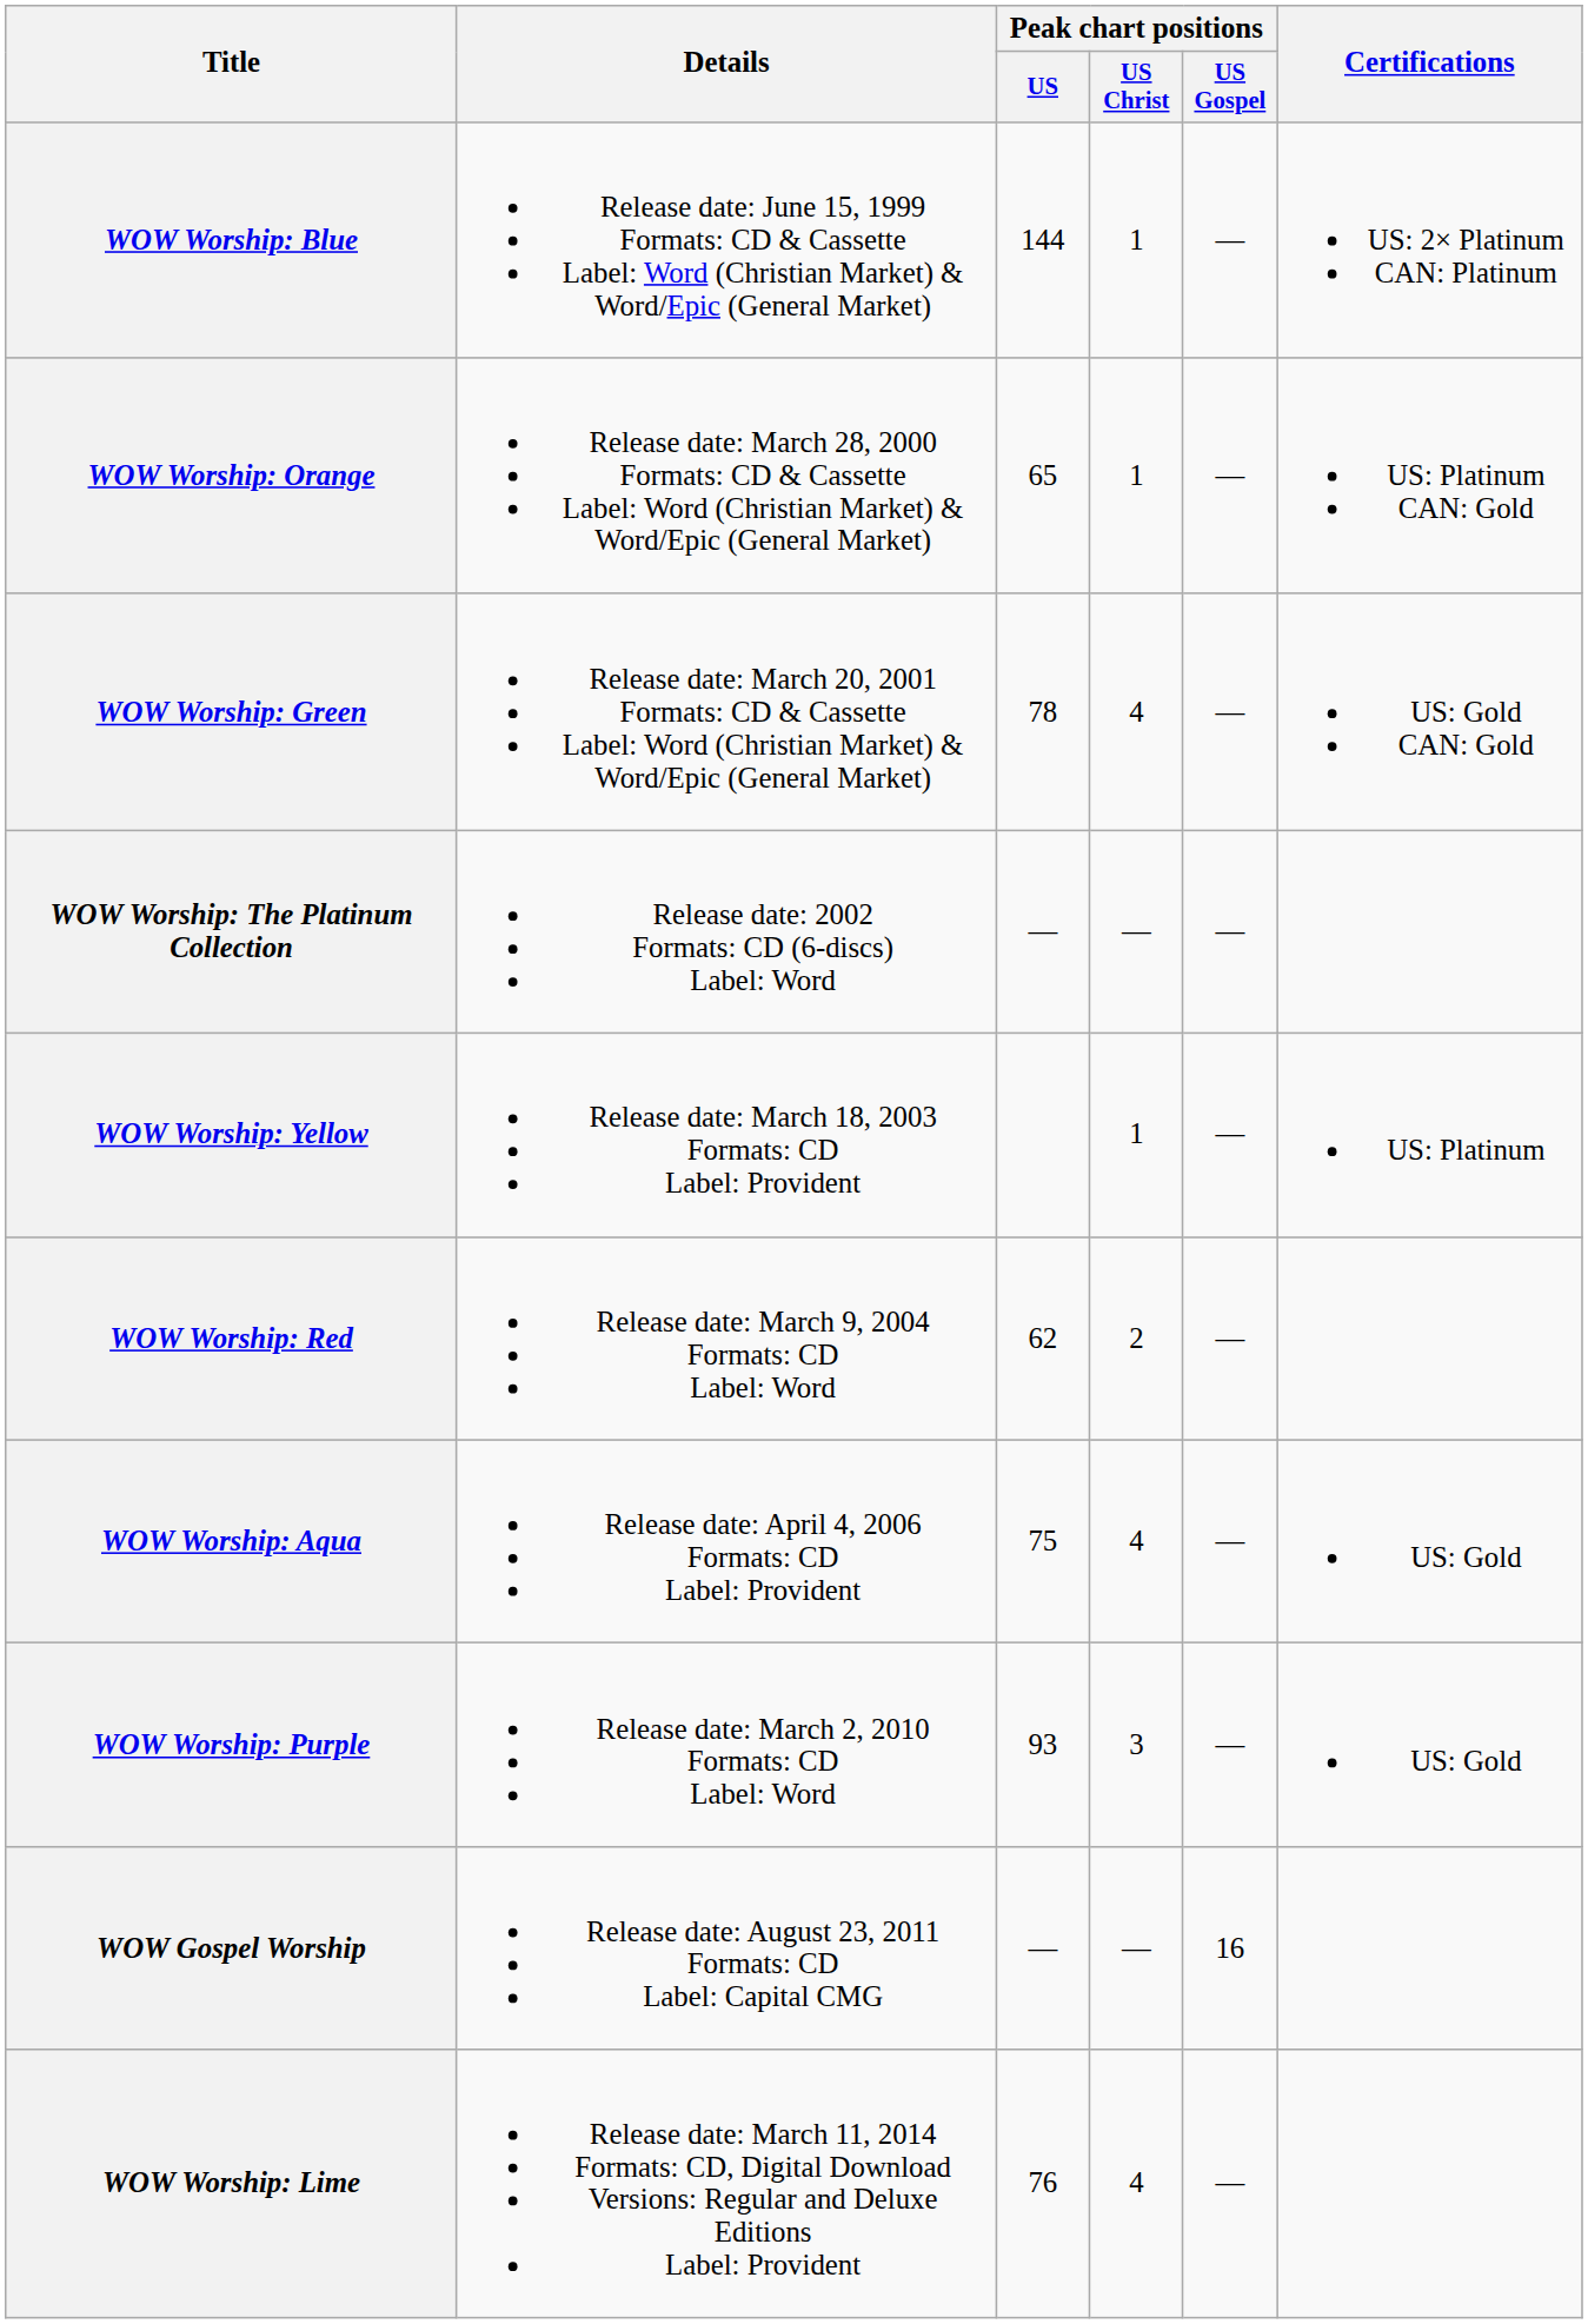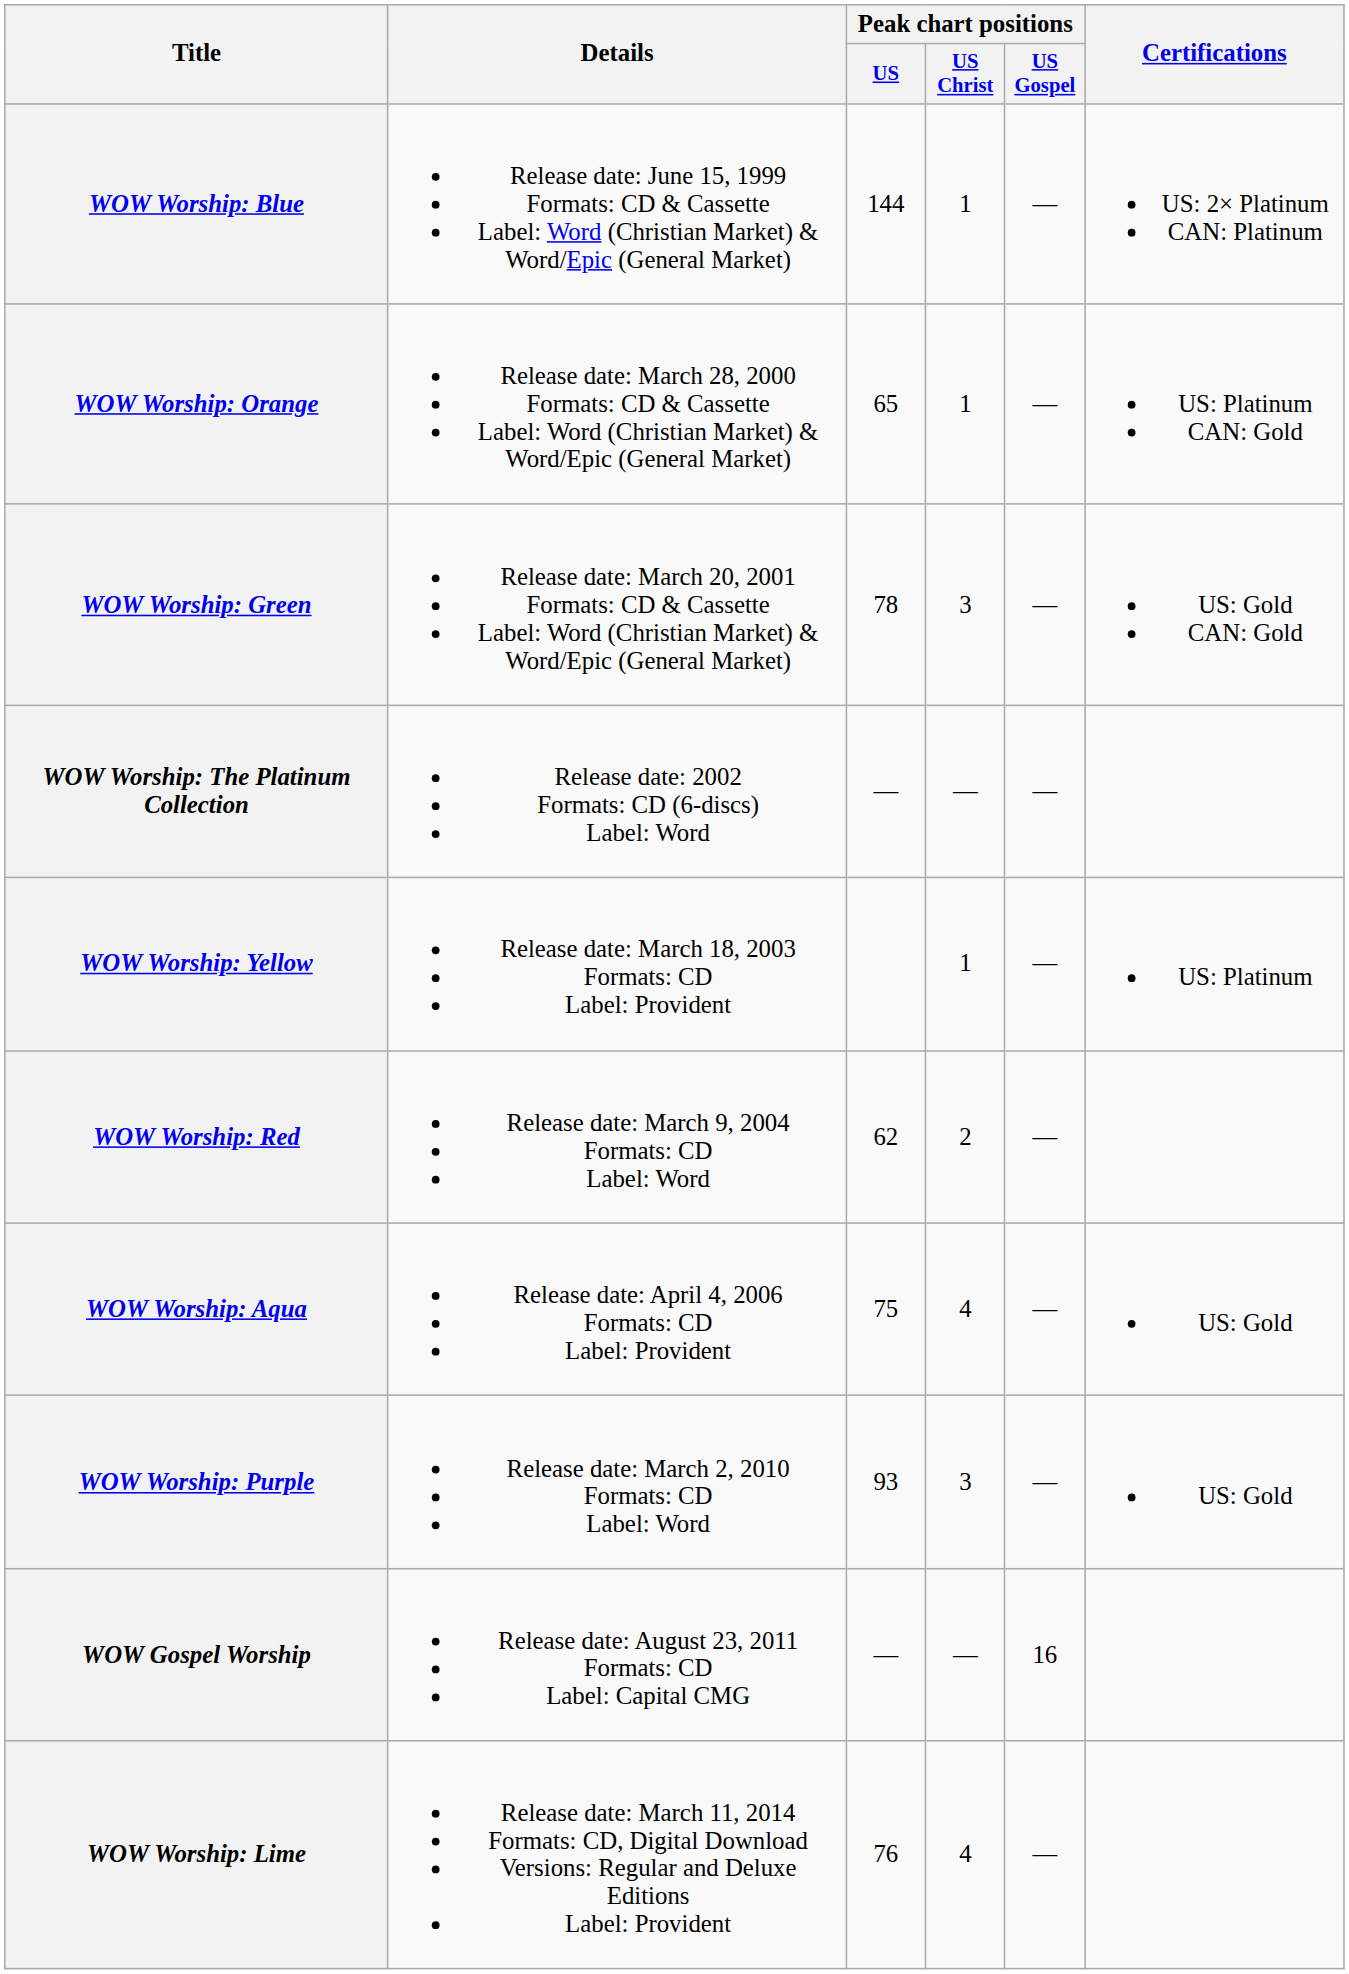WOW Worship: Green | Peak chart positions / US Christ: 4 -> 3
